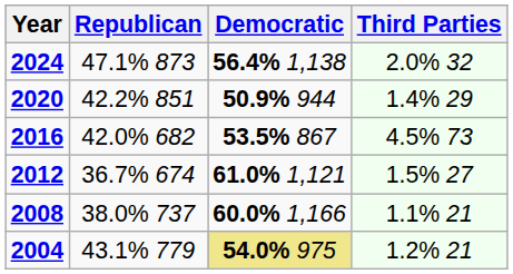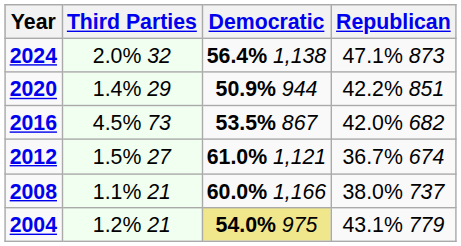columns swapped: Republican <-> Third Parties
